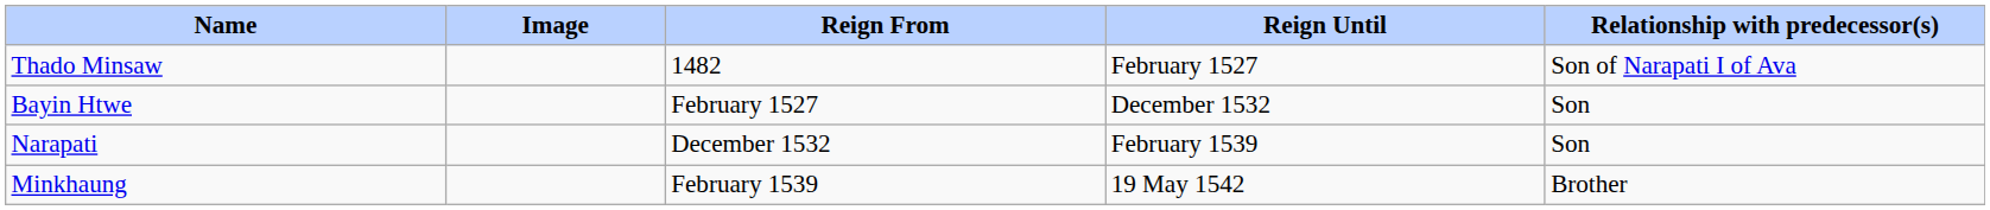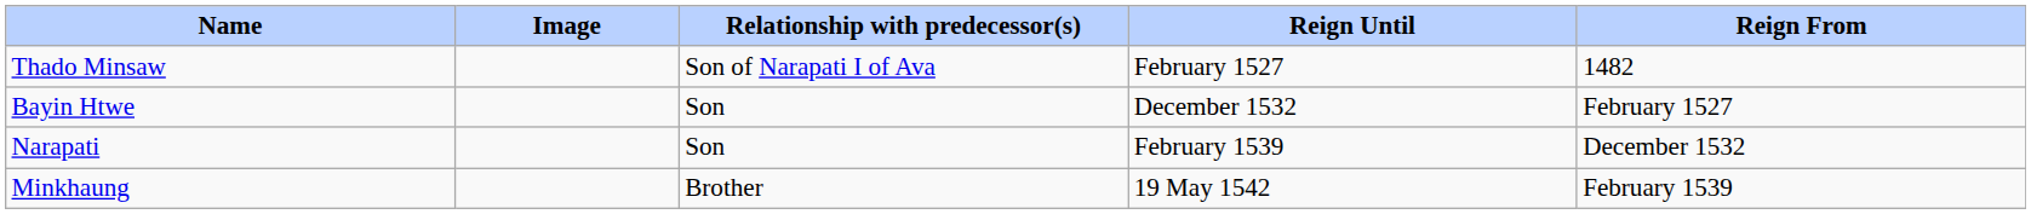columns swapped: Reign From <-> Relationship with predecessor(s)
